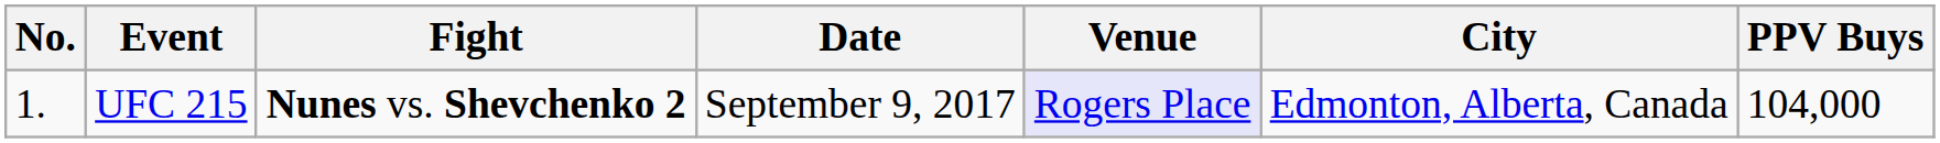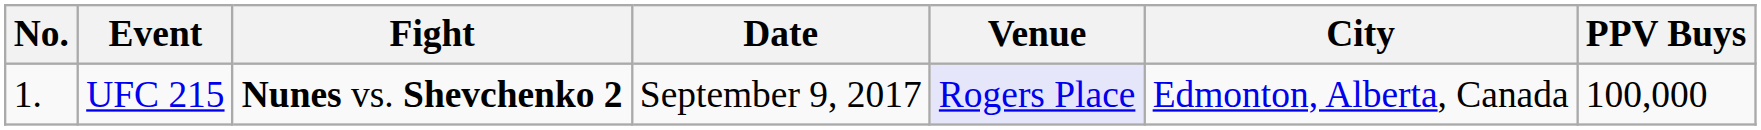UFC 215 | PPV Buys: 104,000 -> 100,000
